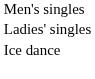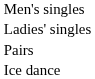+ row: Pairs
